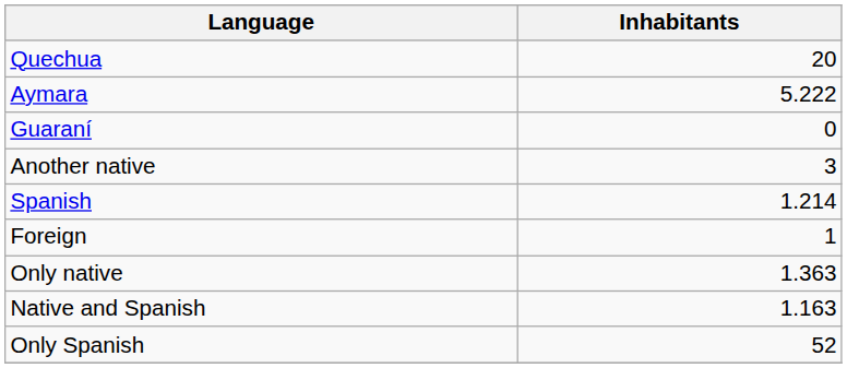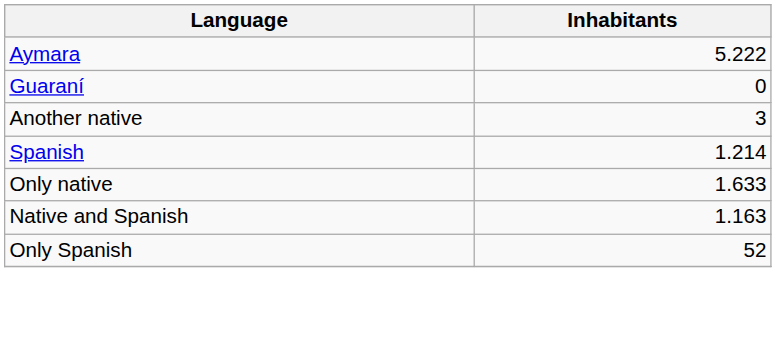- row: Quechua | 20
- row: Foreign | 1
Only native | Inhabitants: 1.363 -> 1.633
